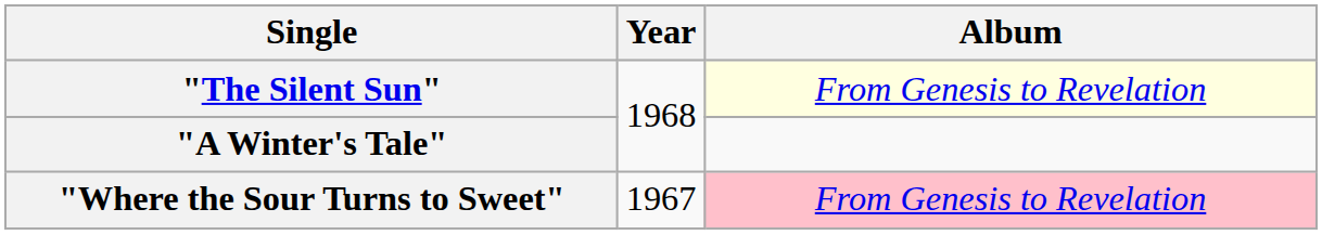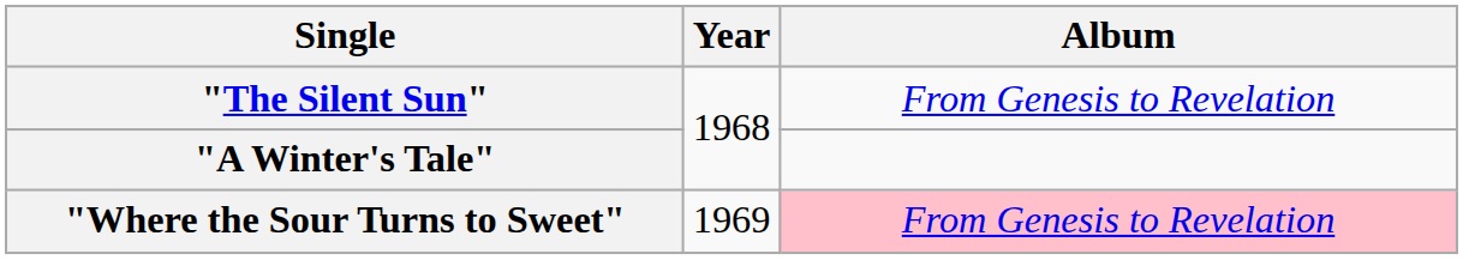"The Silent Sun" | Album: lightyellow background -> no background
"Where the Sour Turns to Sweet" | Year: 1967 -> 1969
